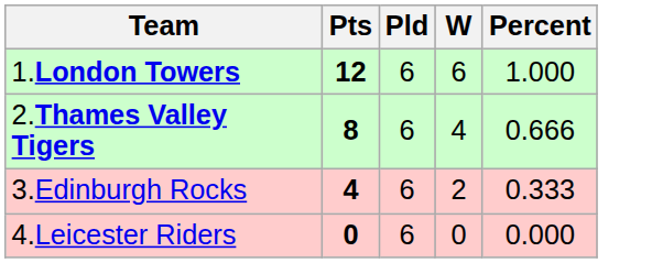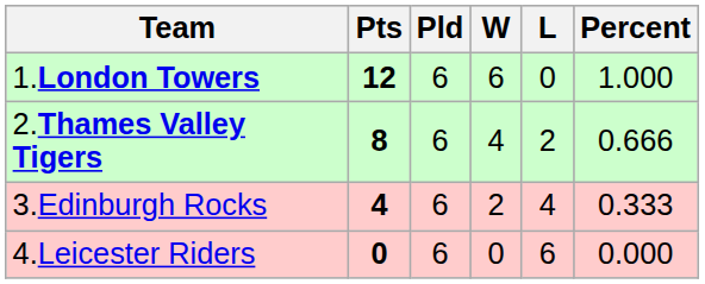+ column: L | 0 | 2 | 4 | 6
